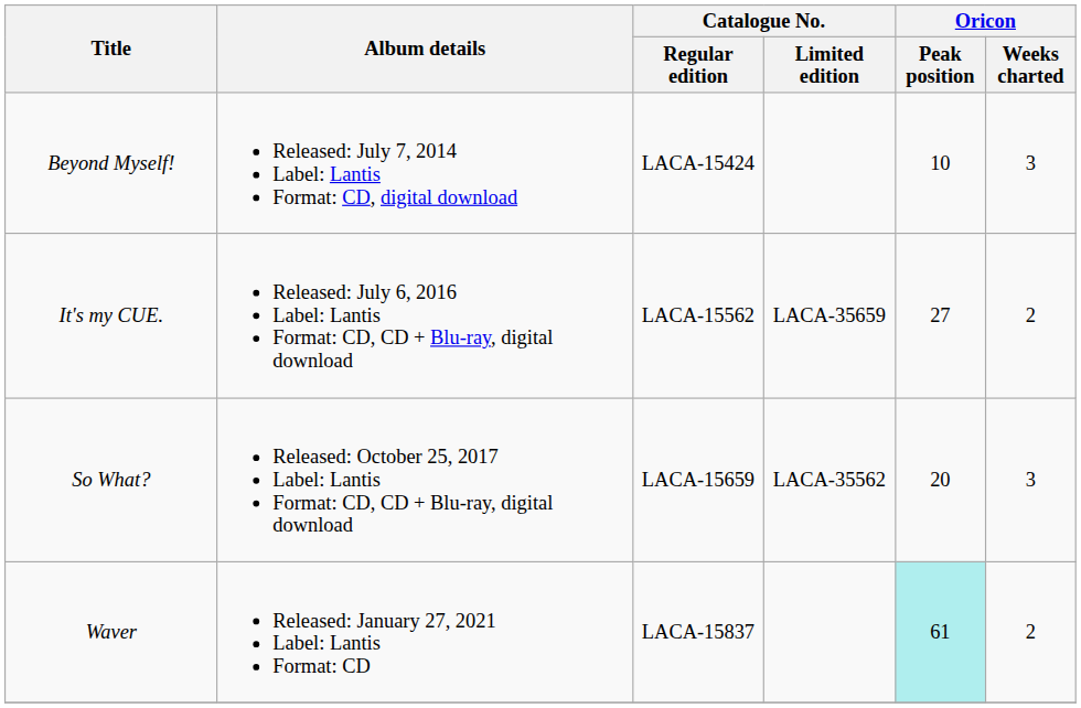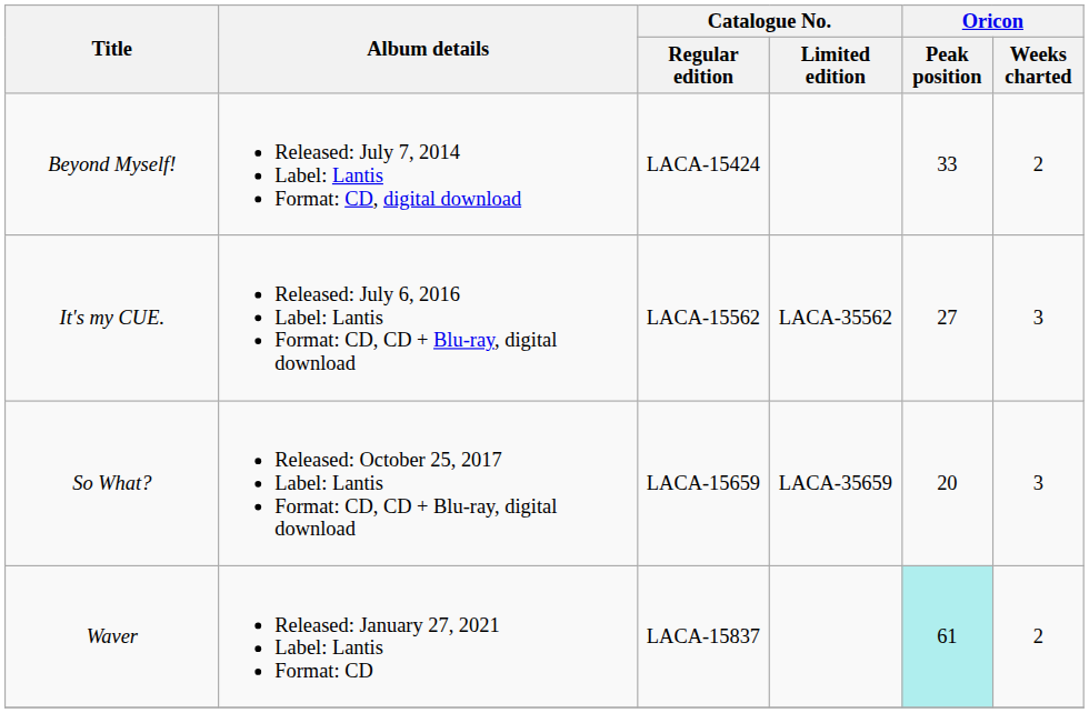Beyond Myself! | Oricon / Peak position: 10 -> 33
Beyond Myself! | Oricon / Weeks charted: 3 -> 2
It's my CUE. | Catalogue No. / Limited edition: LACA-35659 -> LACA-35562
It's my CUE. | Oricon / Weeks charted: 2 -> 3
So What? | Catalogue No. / Limited edition: LACA-35562 -> LACA-35659
